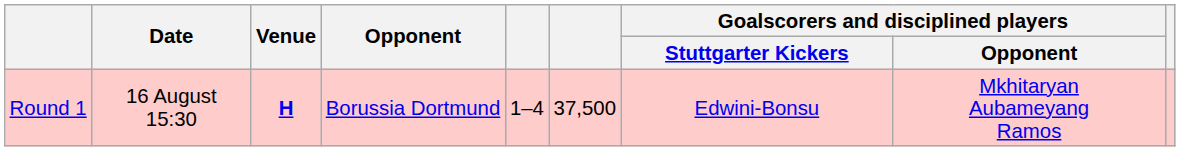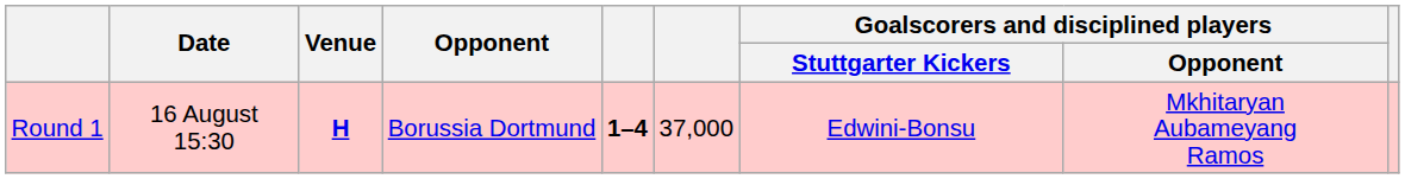Round 1 | column 5: normal -> bold
Round 1 | column 6: 37,500 -> 37,000
